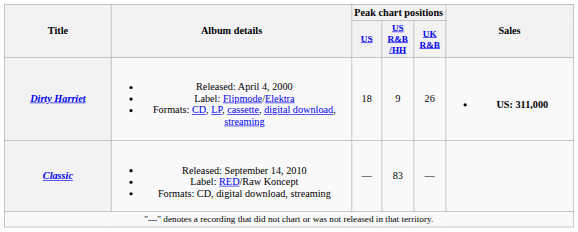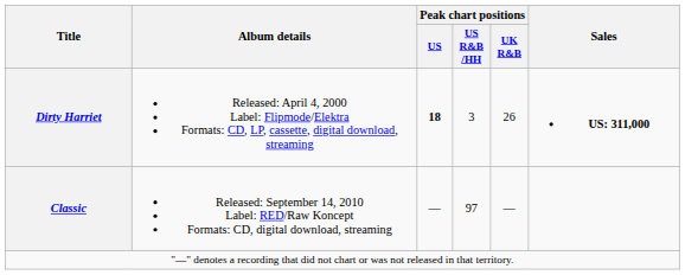Dirty Harriet | Peak chart positions / US: normal -> bold
Dirty Harriet | Peak chart positions / US R&B /HH: 9 -> 3
Classic | Peak chart positions / US R&B /HH: 83 -> 97
